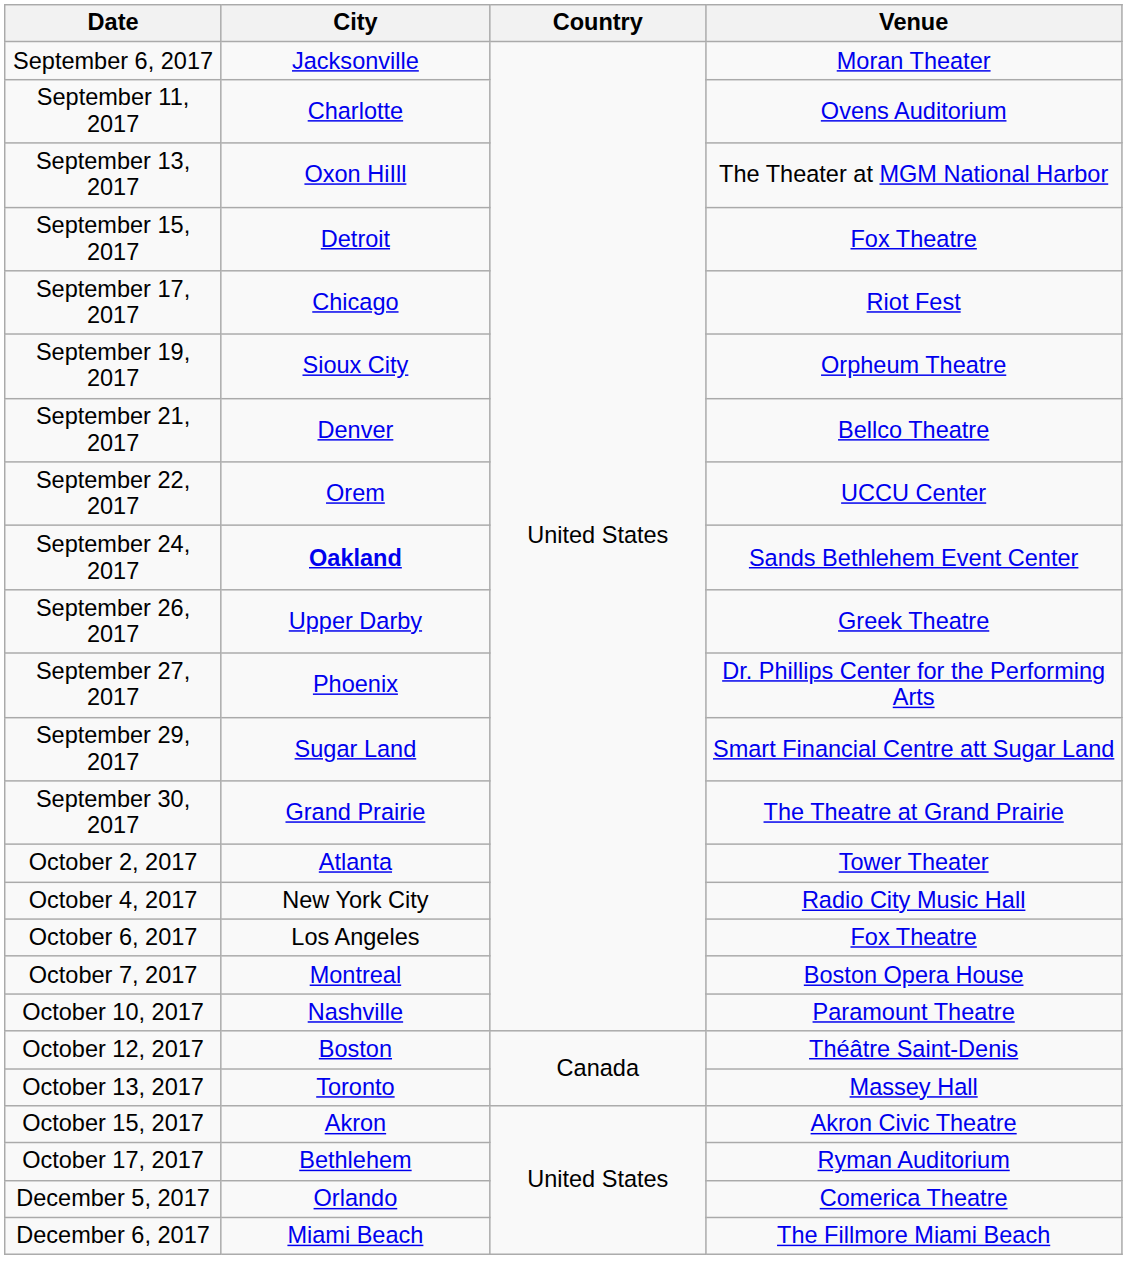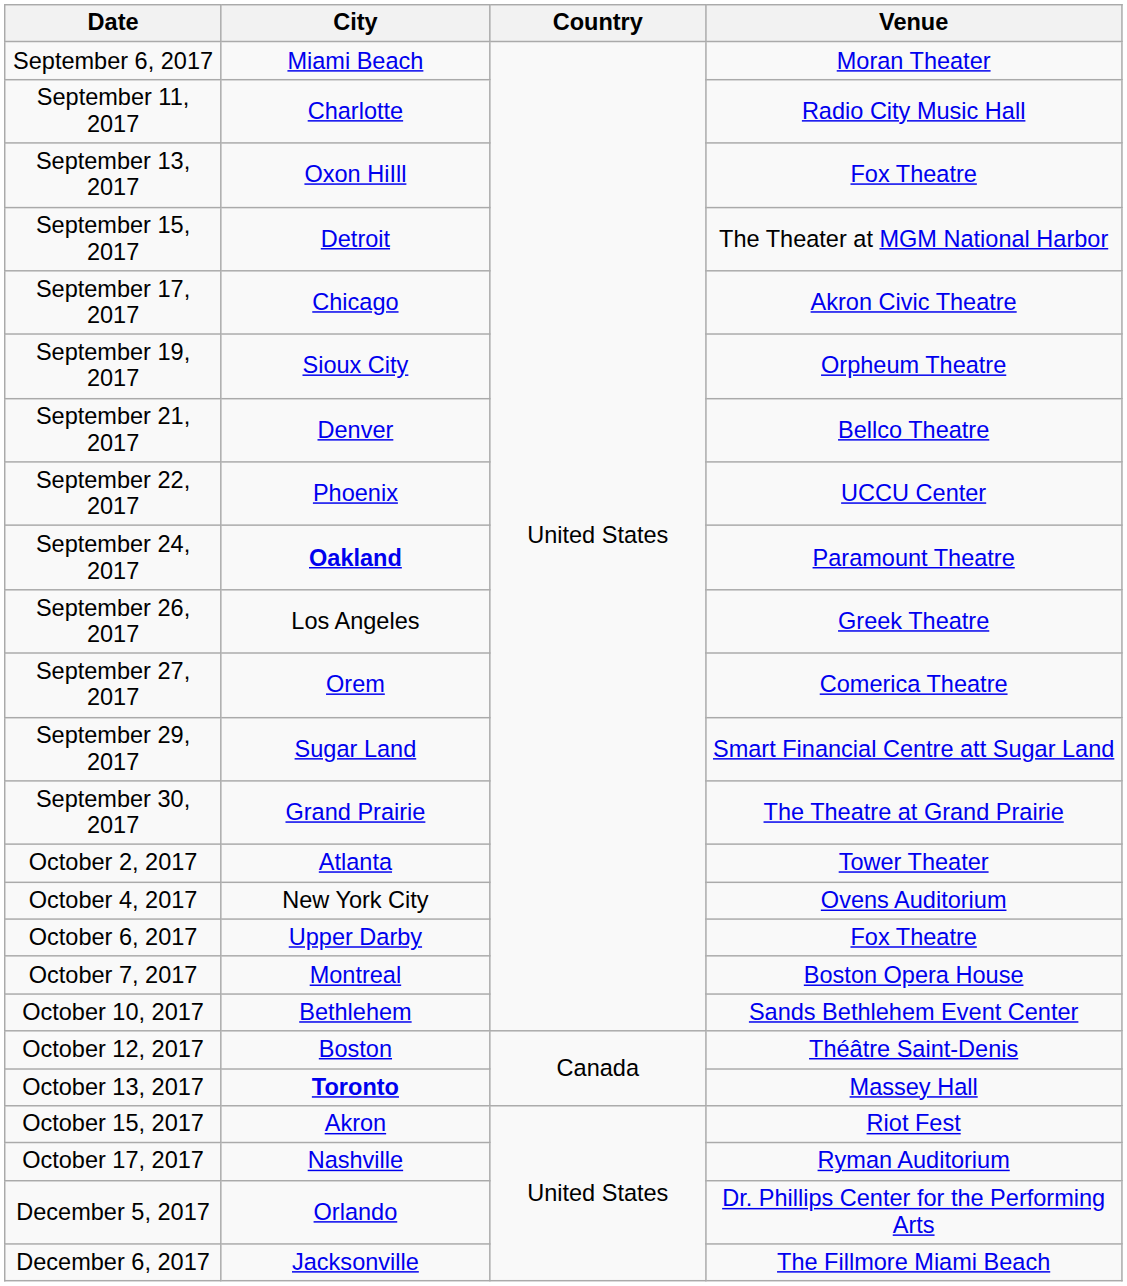September 6, 2017 | City: Jacksonville -> Miami Beach
September 11, 2017 | Venue: Ovens Auditorium -> Radio City Music Hall
September 13, 2017 | Venue: The Theater at MGM National Harbor -> Fox Theatre
September 15, 2017 | Venue: Fox Theatre -> The Theater at MGM National Harbor
September 17, 2017 | Venue: Riot Fest -> Akron Civic Theatre
September 22, 2017 | City: Orem -> Phoenix
September 24, 2017 | Venue: Sands Bethlehem Event Center -> Paramount Theatre
September 26, 2017 | City: Upper Darby -> Los Angeles
September 27, 2017 | City: Phoenix -> Orem
September 27, 2017 | Venue: Dr. Phillips Center for the Performing Arts -> Comerica Theatre
October 4, 2017 | Venue: Radio City Music Hall -> Ovens Auditorium
October 6, 2017 | City: Los Angeles -> Upper Darby
October 10, 2017 | City: Nashville -> Bethlehem
October 10, 2017 | Venue: Paramount Theatre -> Sands Bethlehem Event Center
October 13, 2017 | City: normal -> bold
October 15, 2017 | Venue: Akron Civic Theatre -> Riot Fest
October 17, 2017 | City: Bethlehem -> Nashville
December 5, 2017 | Venue: Comerica Theatre -> Dr. Phillips Center for the Performing Arts
December 6, 2017 | City: Miami Beach -> Jacksonville
